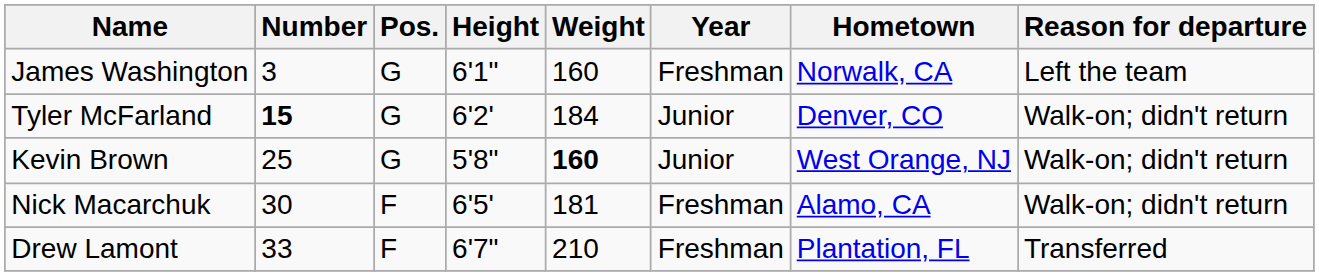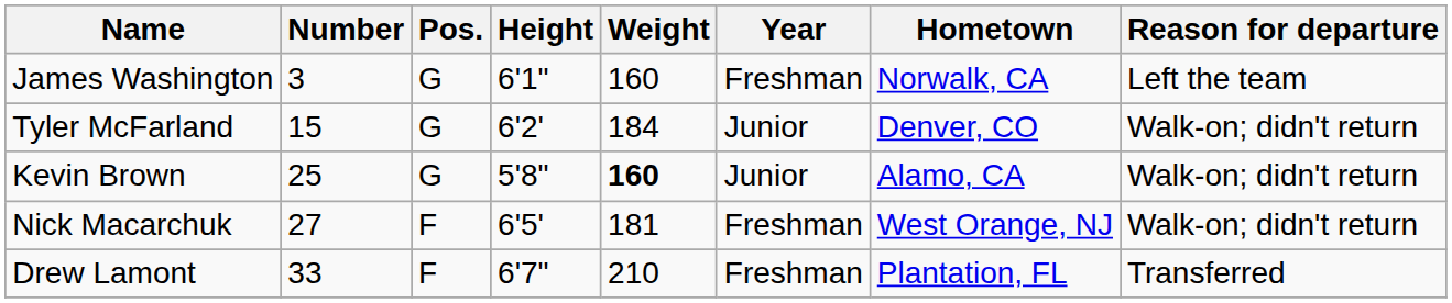Tyler McFarland | Number: bold -> normal
Kevin Brown | Hometown: West Orange, NJ -> Alamo, CA
Nick Macarchuk | Number: 30 -> 27
Nick Macarchuk | Hometown: Alamo, CA -> West Orange, NJ
